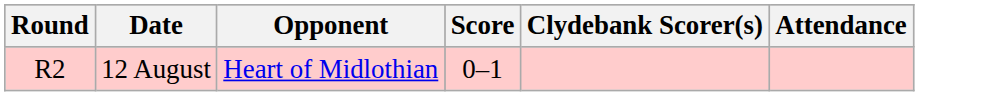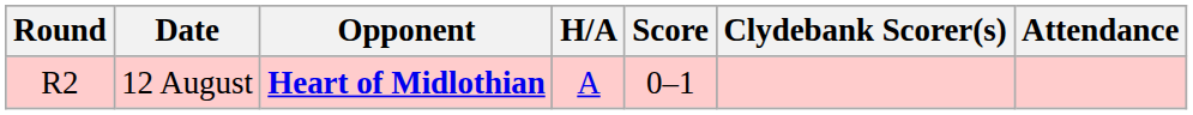+ column: H/A | A
12 August | Opponent: normal -> bold
